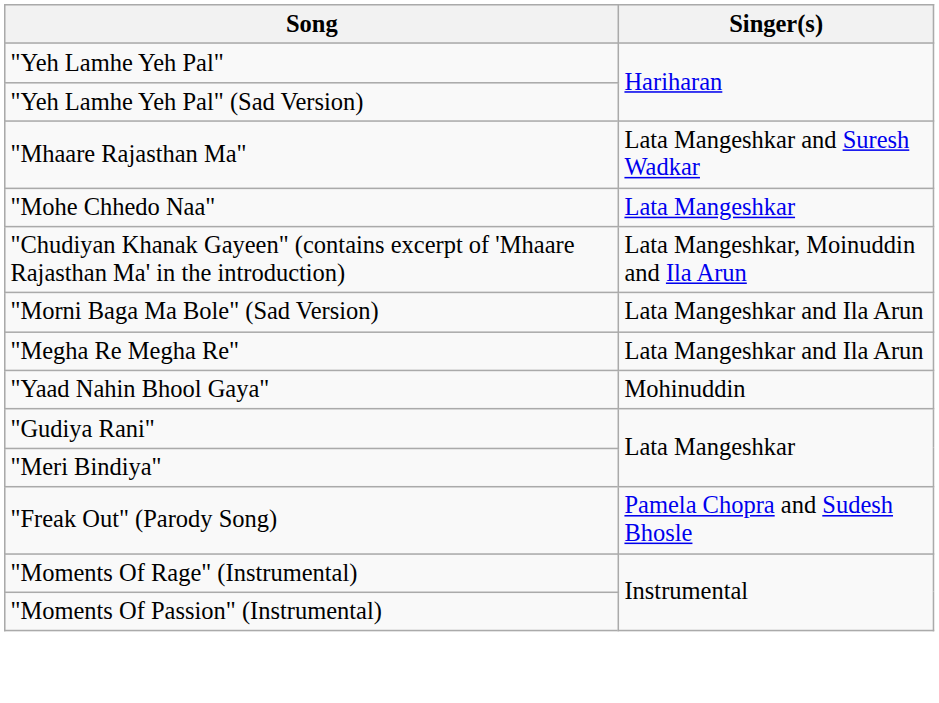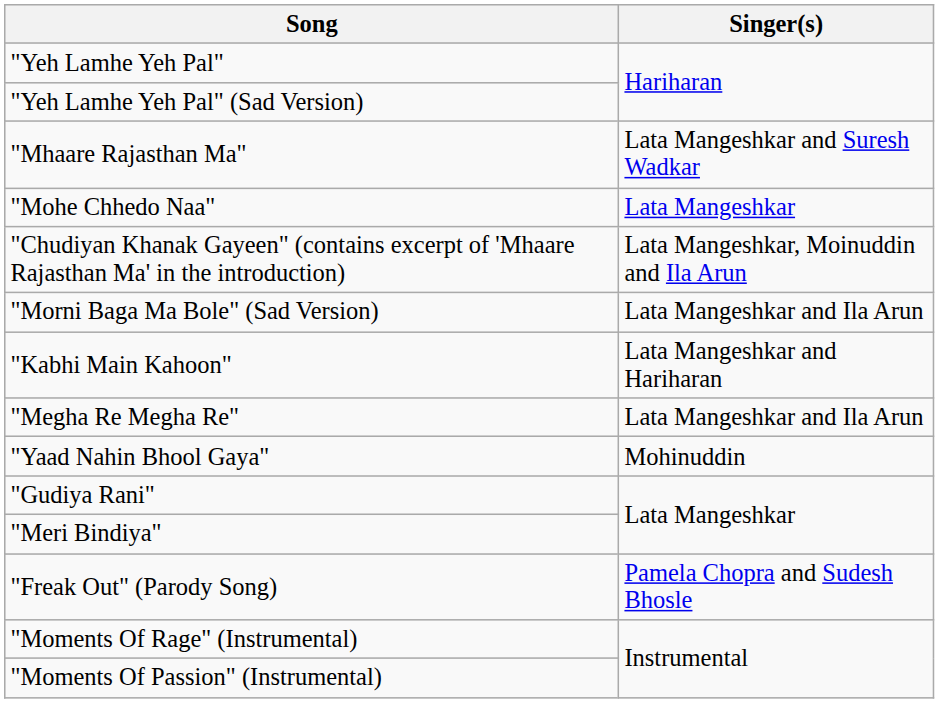+ row: "Kabhi Main Kahoon" | Lata Mangeshkar and Hariharan
